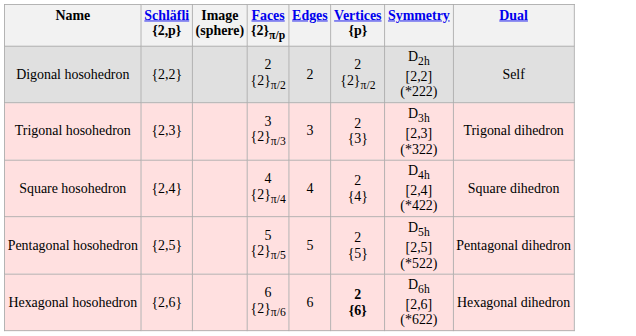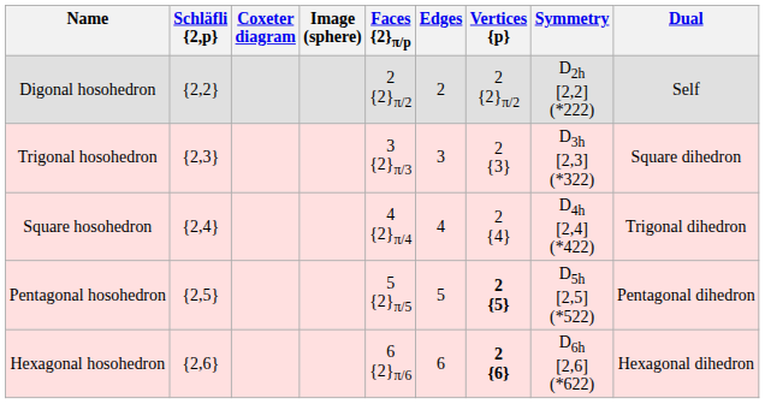+ column: Coxeter diagram
Trigonal hosohedron | Dual: Trigonal dihedron -> Square dihedron
Square hosohedron | Dual: Square dihedron -> Trigonal dihedron
Pentagonal hosohedron | Vertices {p}: normal -> bold
